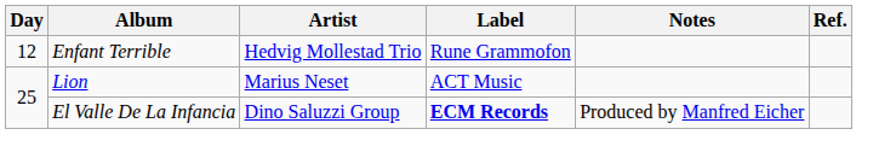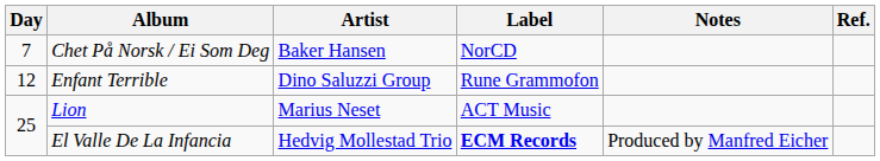+ row: 7 | Chet På Norsk / Ei Som Deg | Baker Hansen | NorCD
Enfant Terrible | Artist: Hedvig Mollestad Trio -> Dino Saluzzi Group
El Valle De La Infancia | Artist: Dino Saluzzi Group -> Hedvig Mollestad Trio
